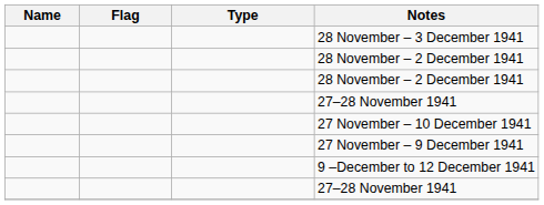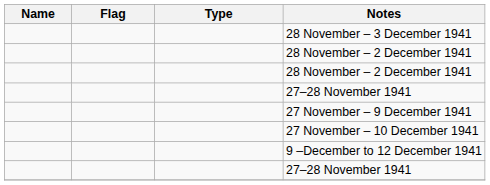rows swapped: 27 November – 10 December 1941 <-> 27 November – 9 December 1941
